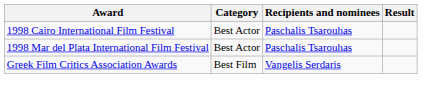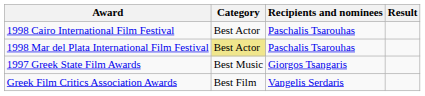1998 Mar del Plata International Film Festival | Category: no background -> khaki background
+ row: 1997 Greek State Film Awards | Best Music | Giorgos Tsangaris
